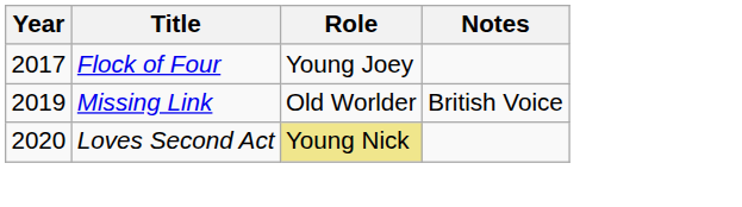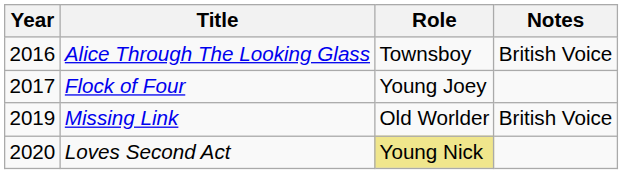+ row: 2016 | Alice Through The Looking Glass | Townsboy | British Voice
